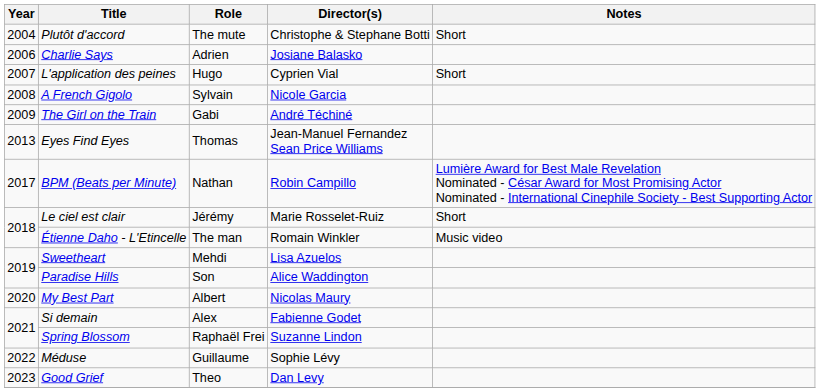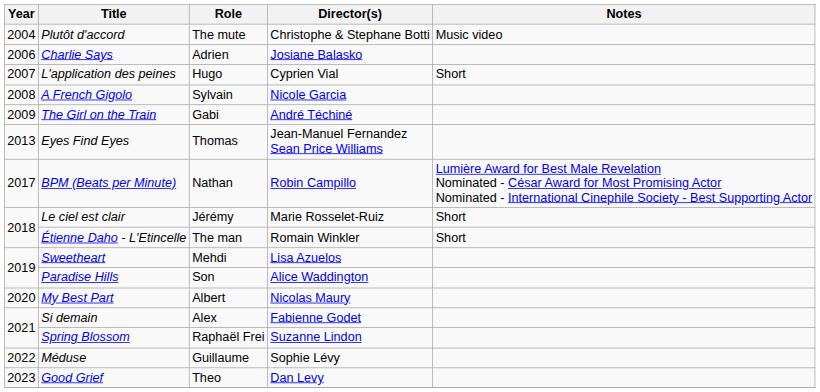Plutôt d'accord | Notes: Short -> Music video
Étienne Daho - L'Etincelle | Notes: Music video -> Short
